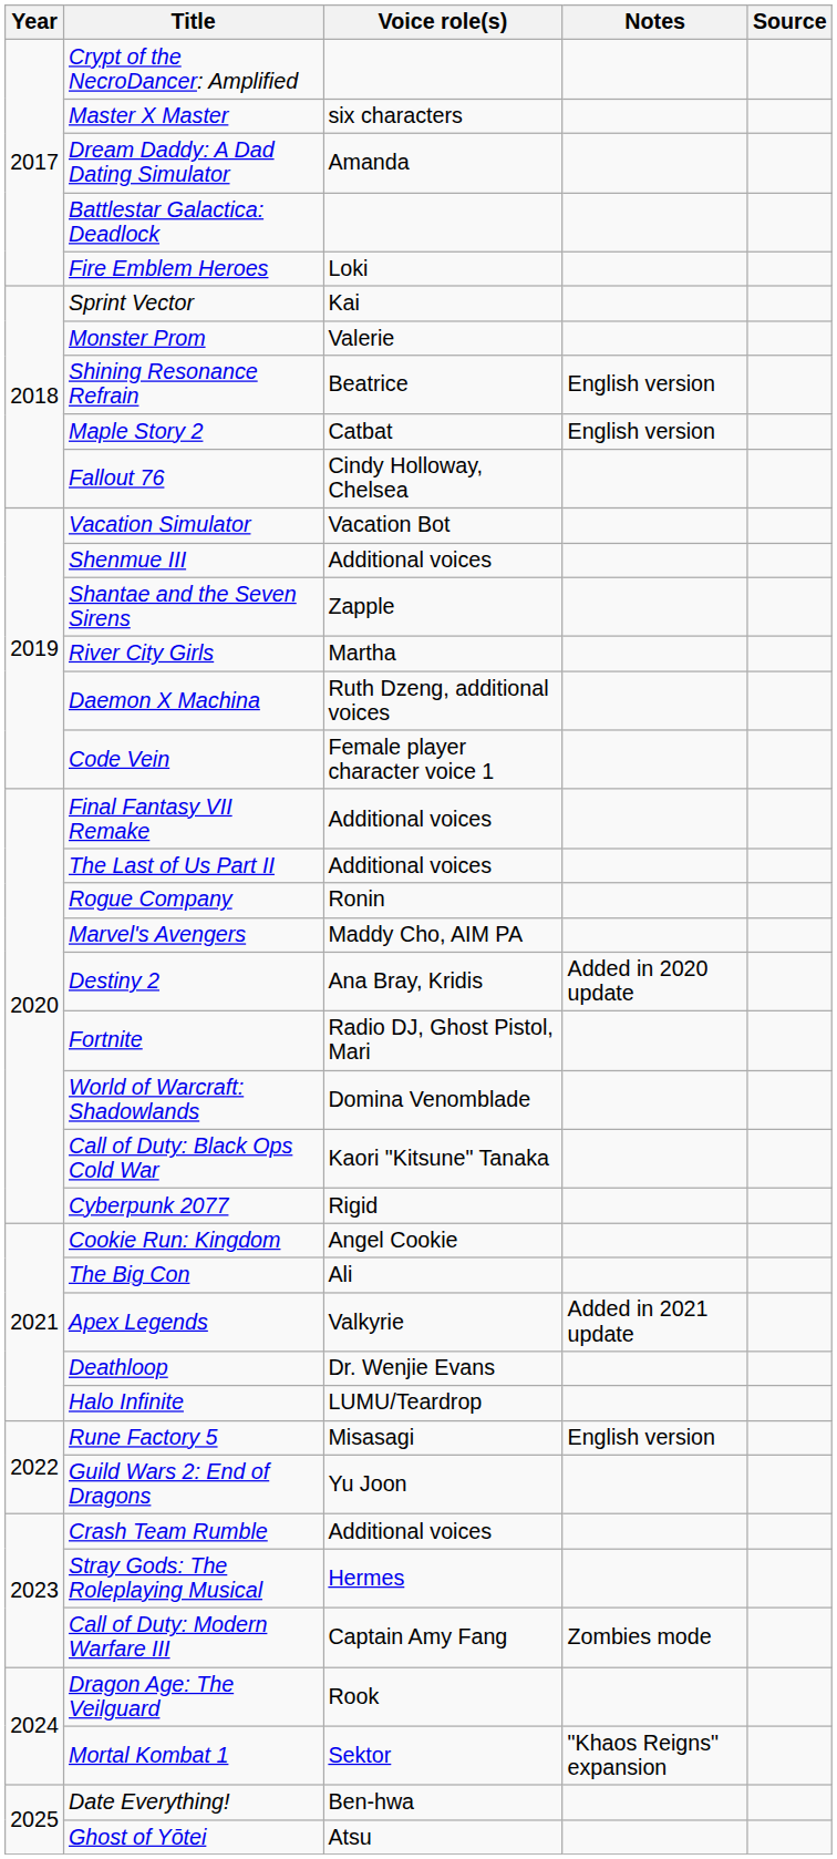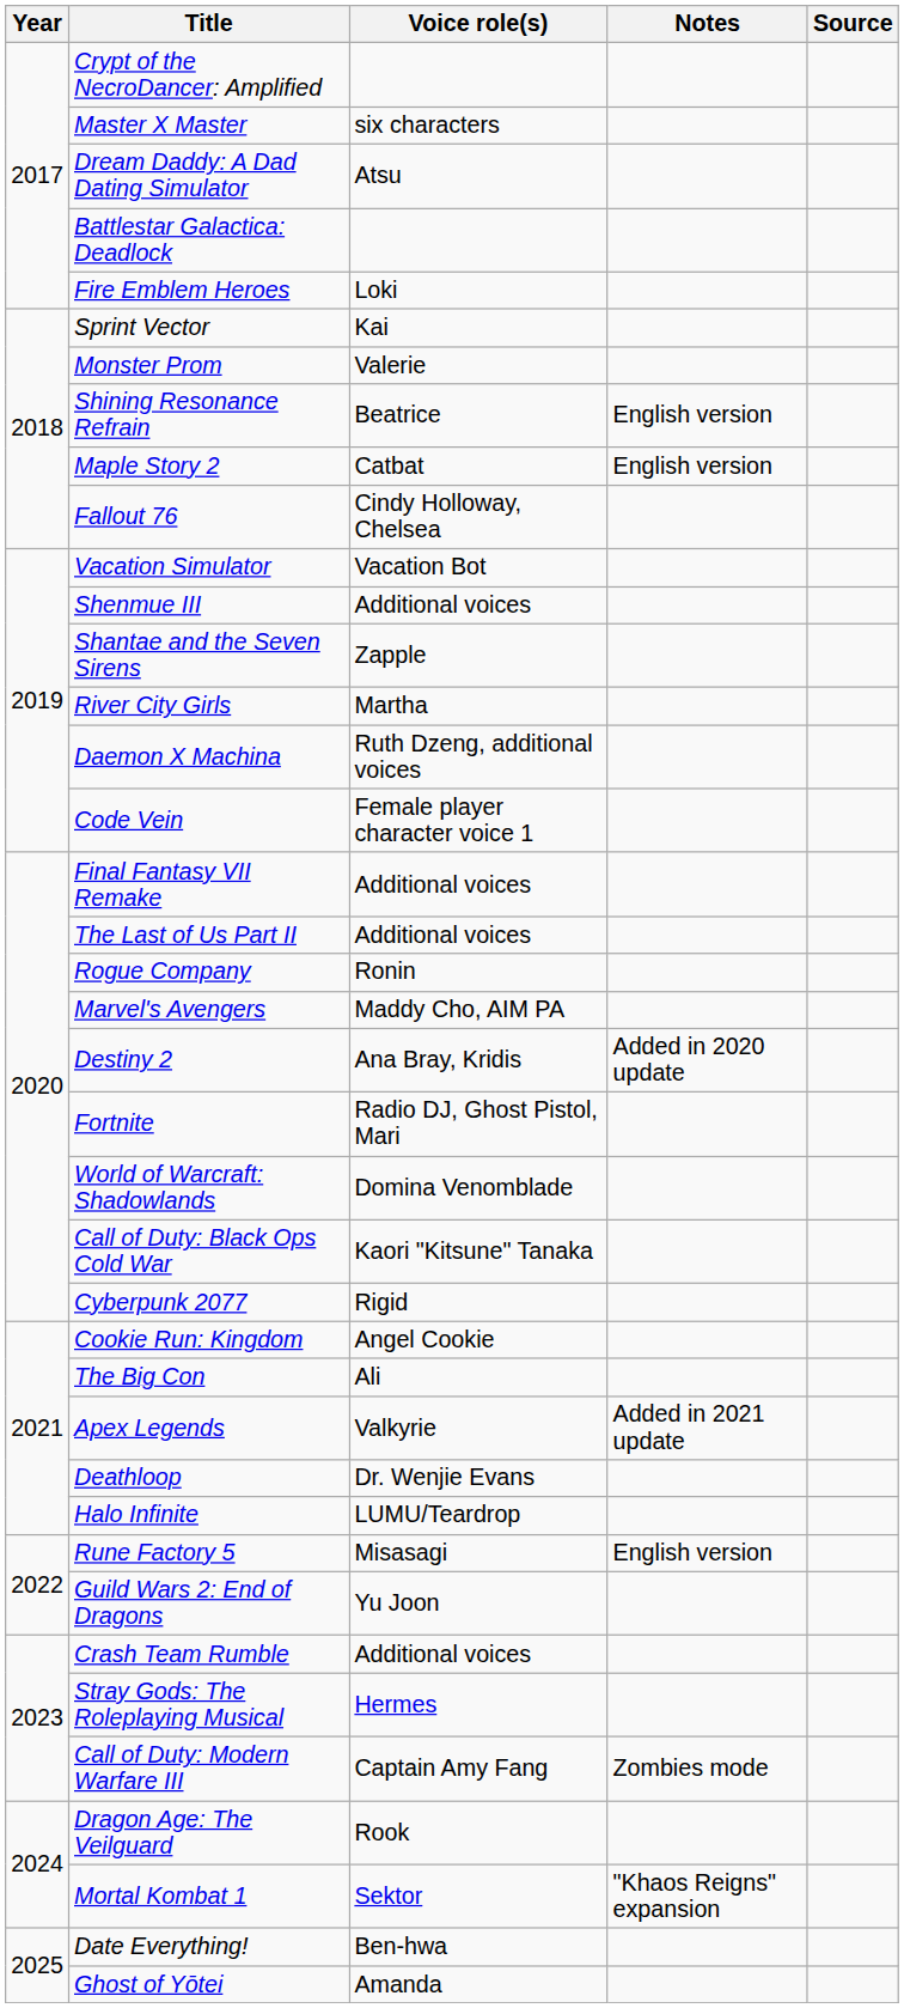Dream Daddy: A Dad Dating Simulator | Voice role(s): Amanda -> Atsu
Ghost of Yōtei | Voice role(s): Atsu -> Amanda
